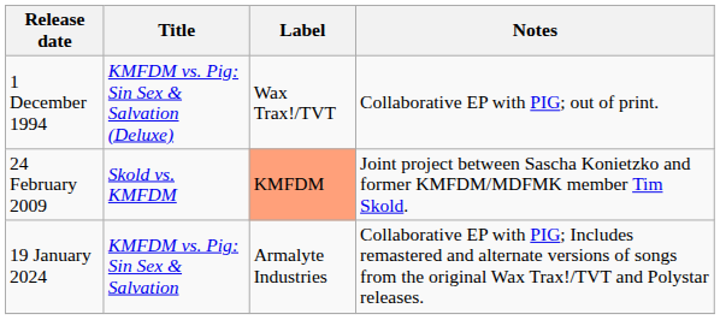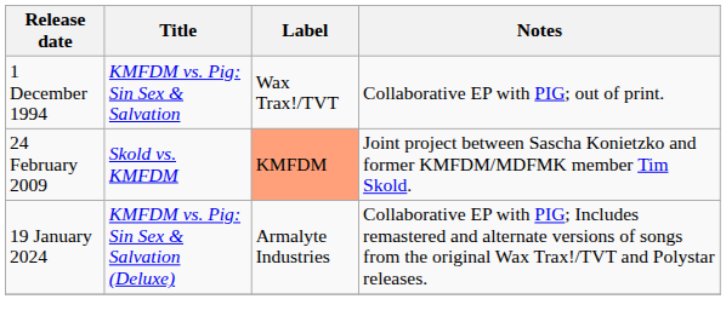1 December 1994 | Title: KMFDM vs. Pig: Sin Sex & Salvation (Deluxe) -> KMFDM vs. Pig: Sin Sex & Salvation
19 January 2024 | Title: KMFDM vs. Pig: Sin Sex & Salvation -> KMFDM vs. Pig: Sin Sex & Salvation (Deluxe)
